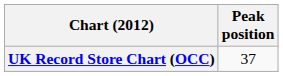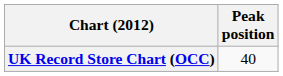UK Record Store Chart (OCC) | Peak position: 37 -> 40
